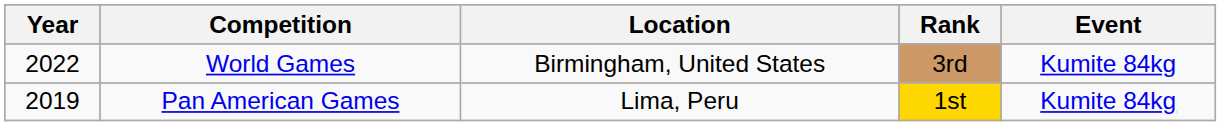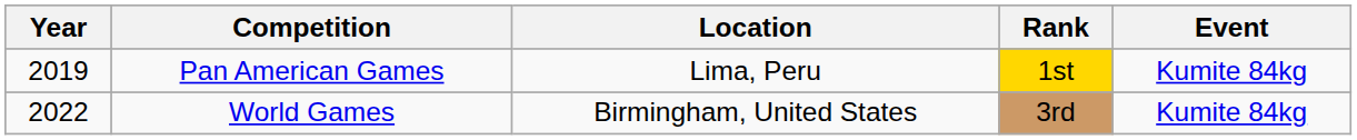rows swapped: Pan American Games <-> World Games
